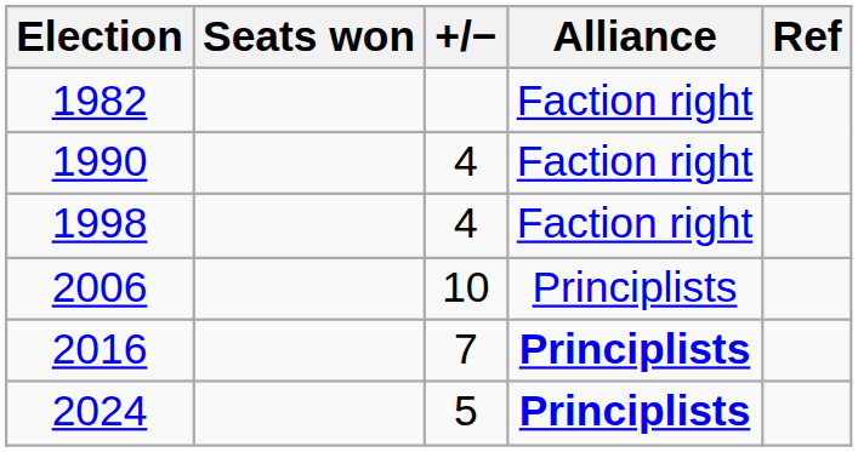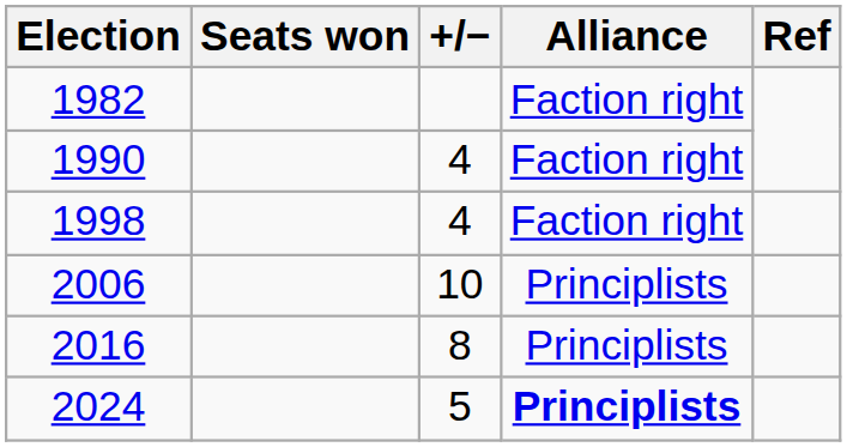2016 | +/−: 7 -> 8
2016 | Alliance: bold -> normal
